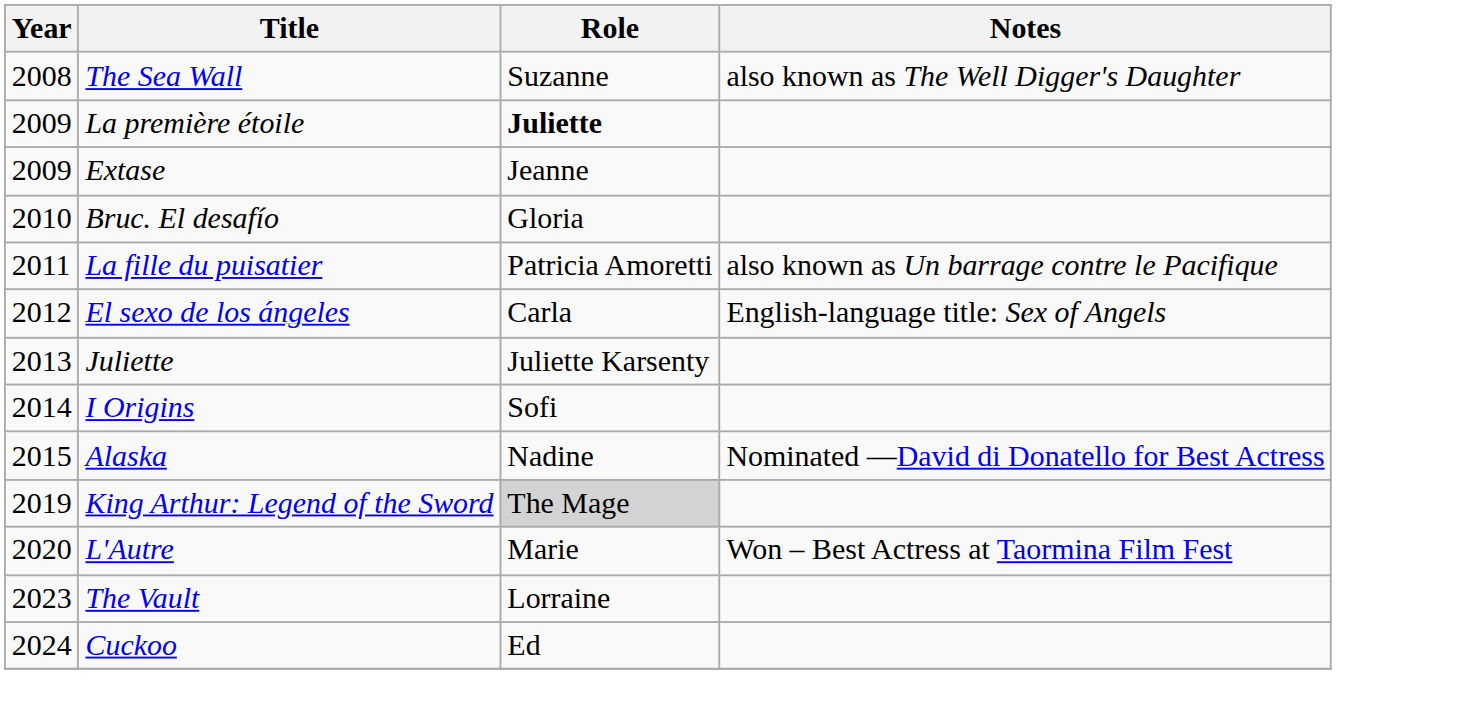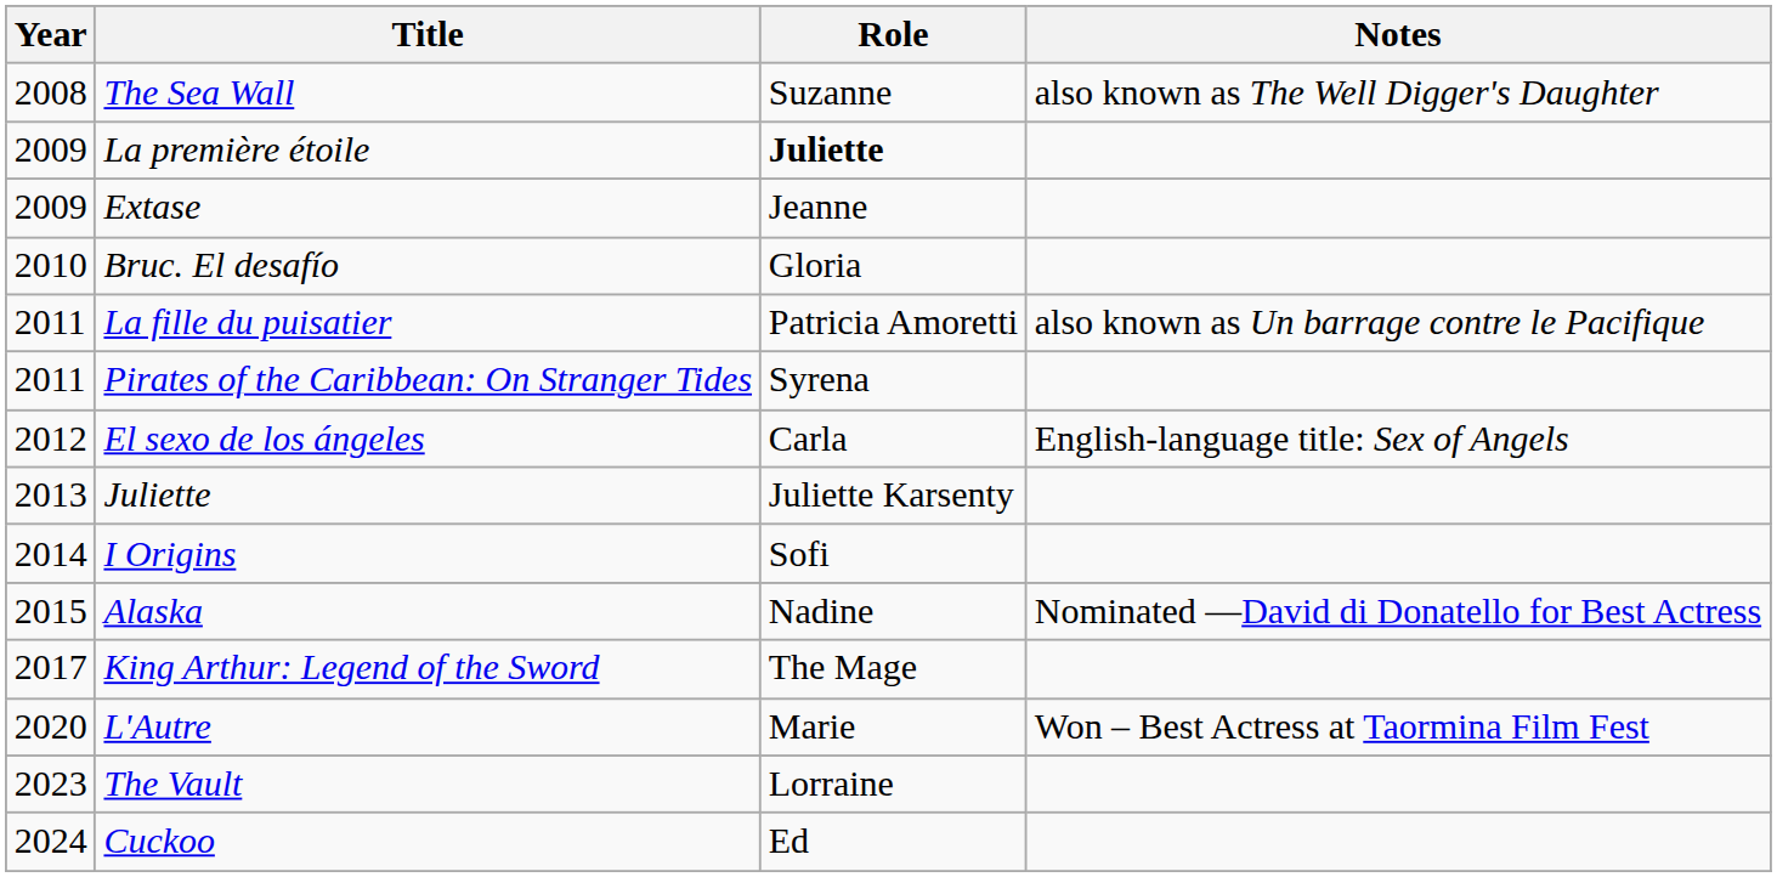+ row: 2011 | Pirates of the Caribbean: On Stranger Tides | Syrena
King Arthur: Legend of the Sword | Year: 2019 -> 2017
King Arthur: Legend of the Sword | Role: lightgrey background -> no background
